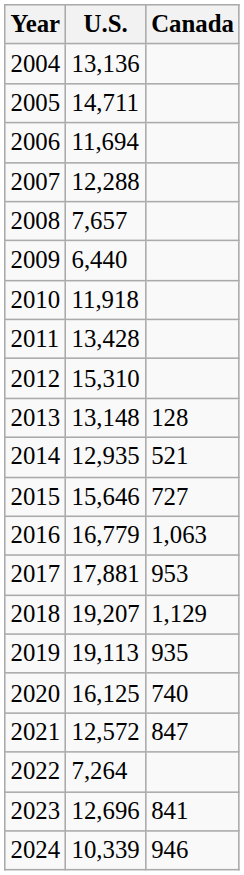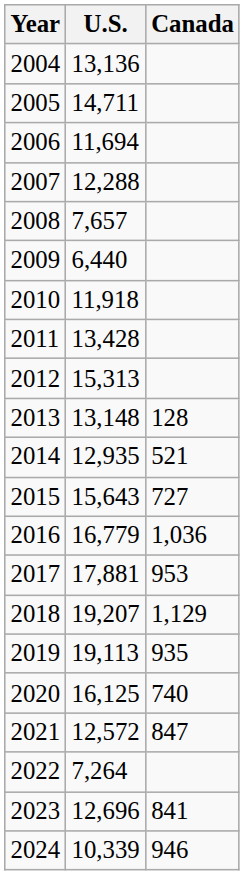2012 | U.S.: 15,310 -> 15,313
2015 | U.S.: 15,646 -> 15,643
2016 | Canada: 1,063 -> 1,036
